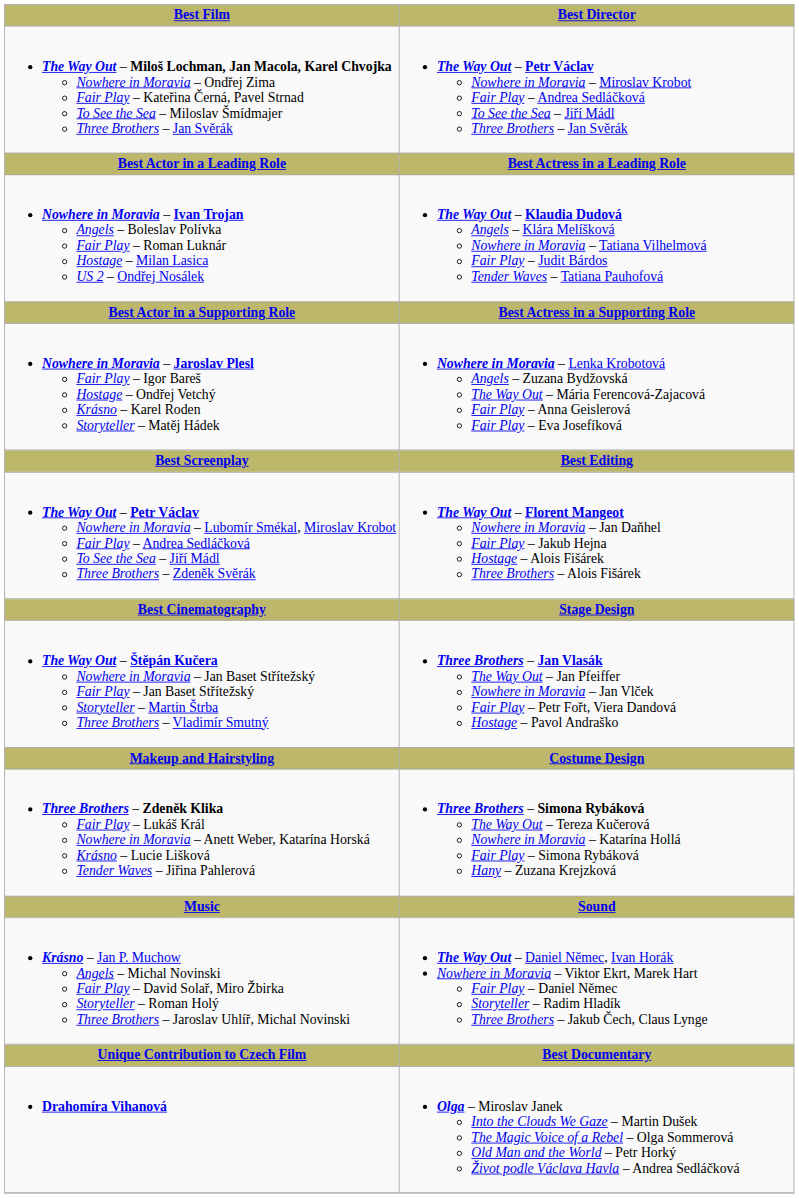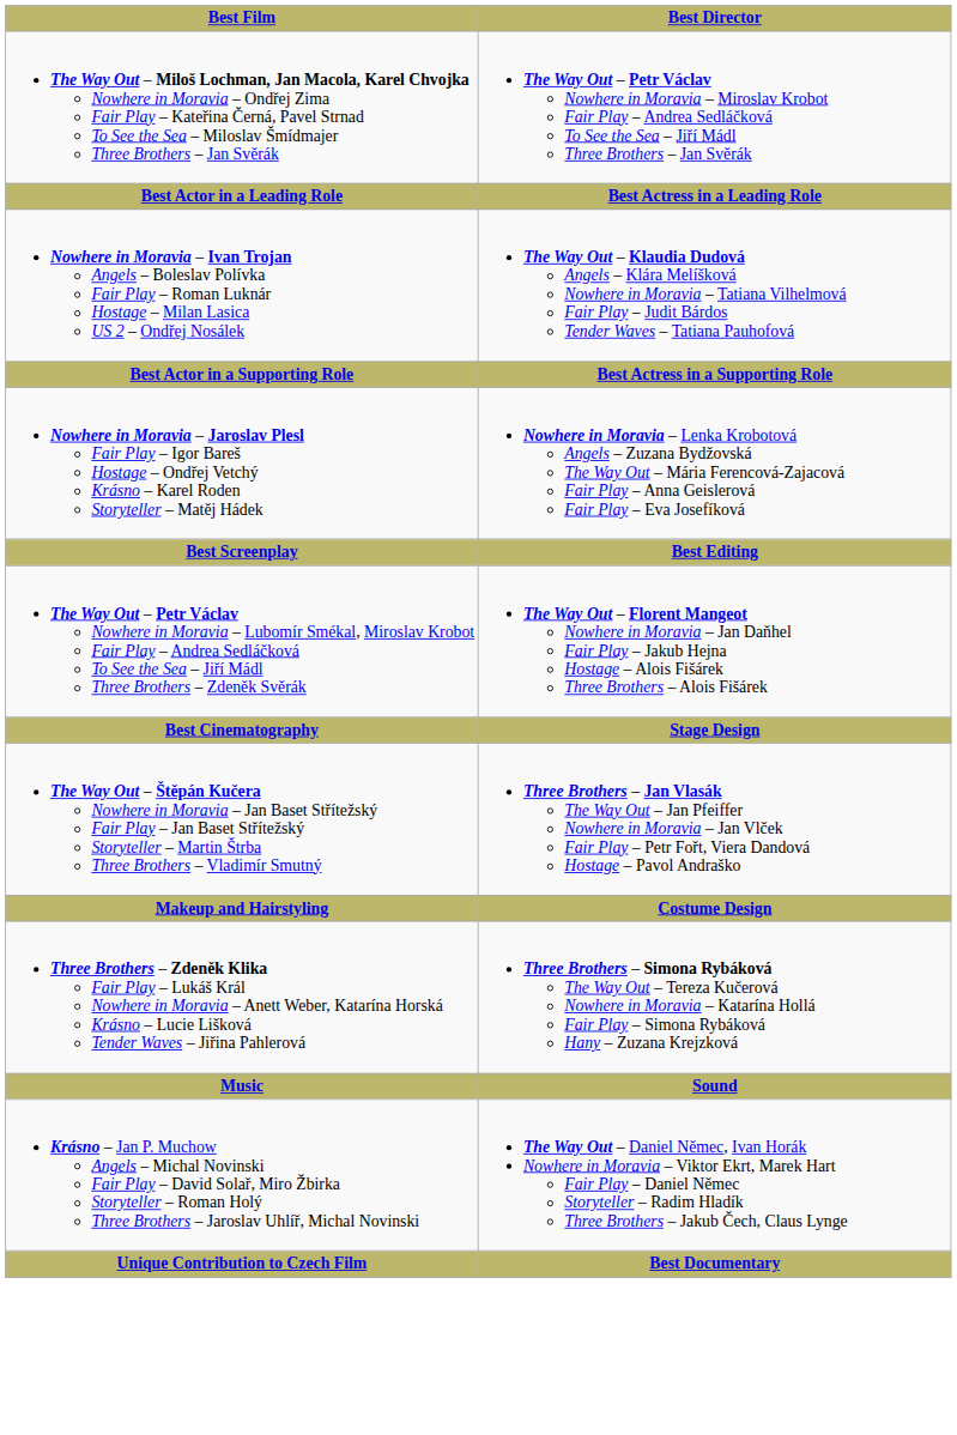- row: Drahomíra Vihanová | Olga – Miroslav Janek Into the Clouds We Gaze – Martin Dušek The Magic Voice of a Rebel – Olga Sommerová Old Man and the World – Petr Horký Život podle Václava Havla – Andrea Sedláčková
